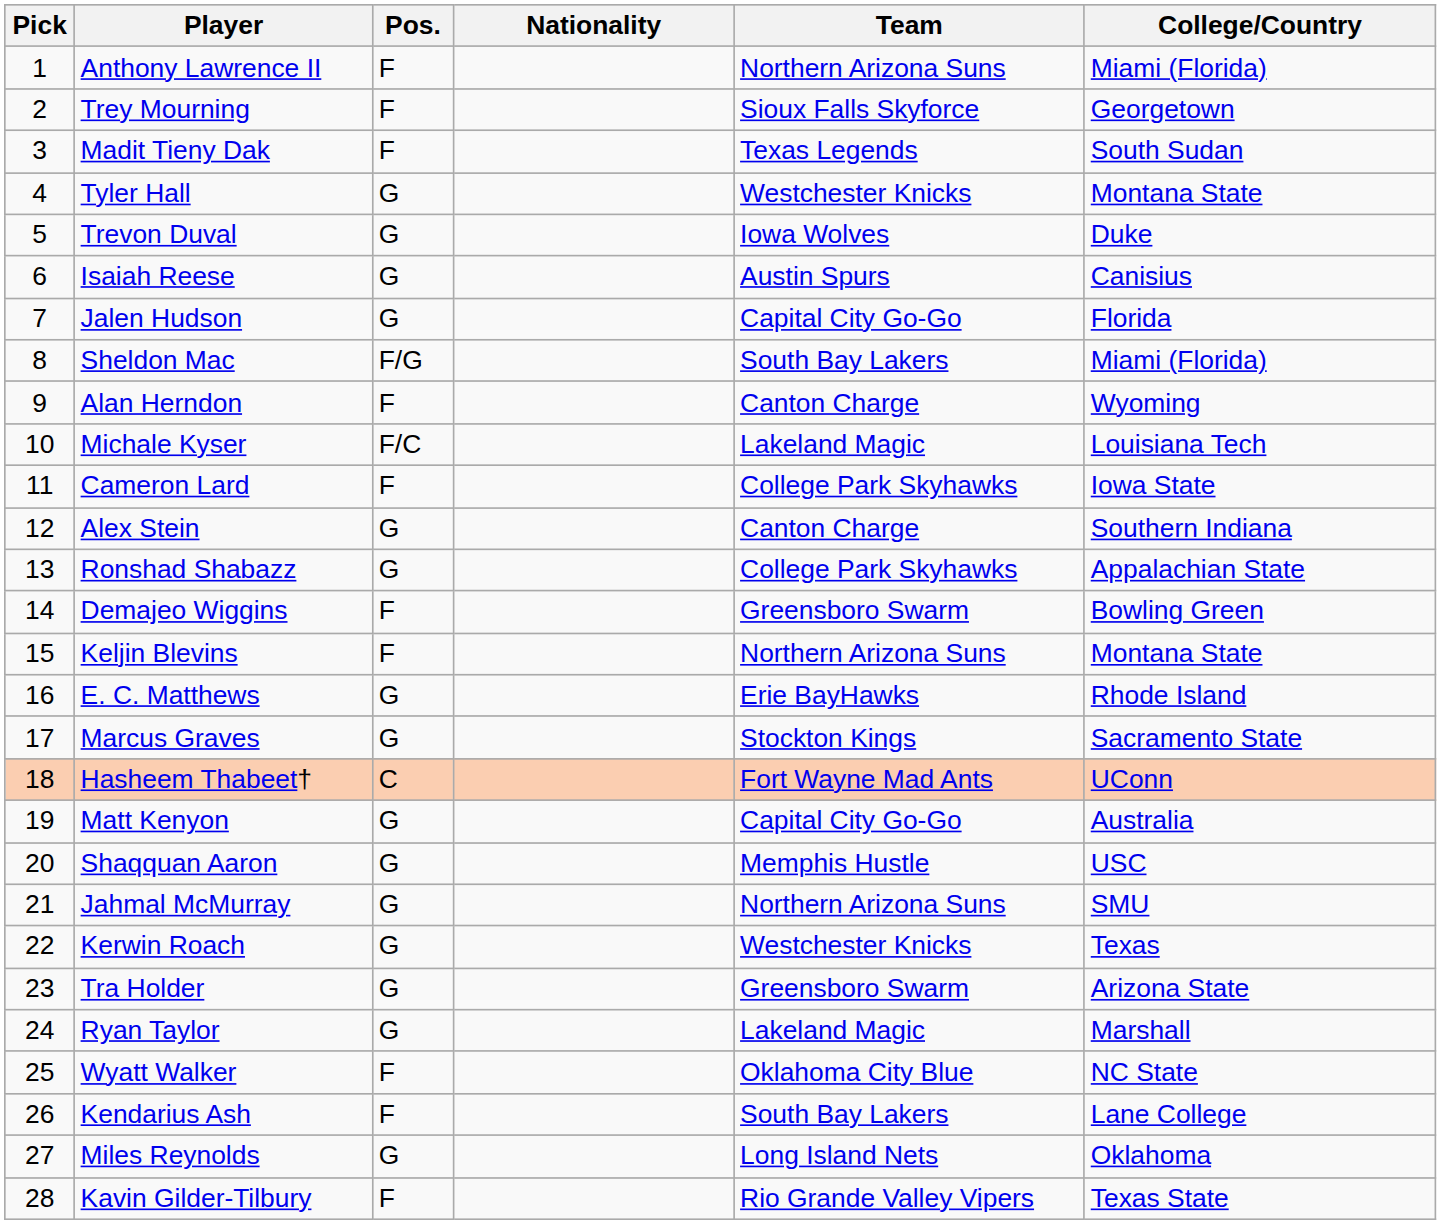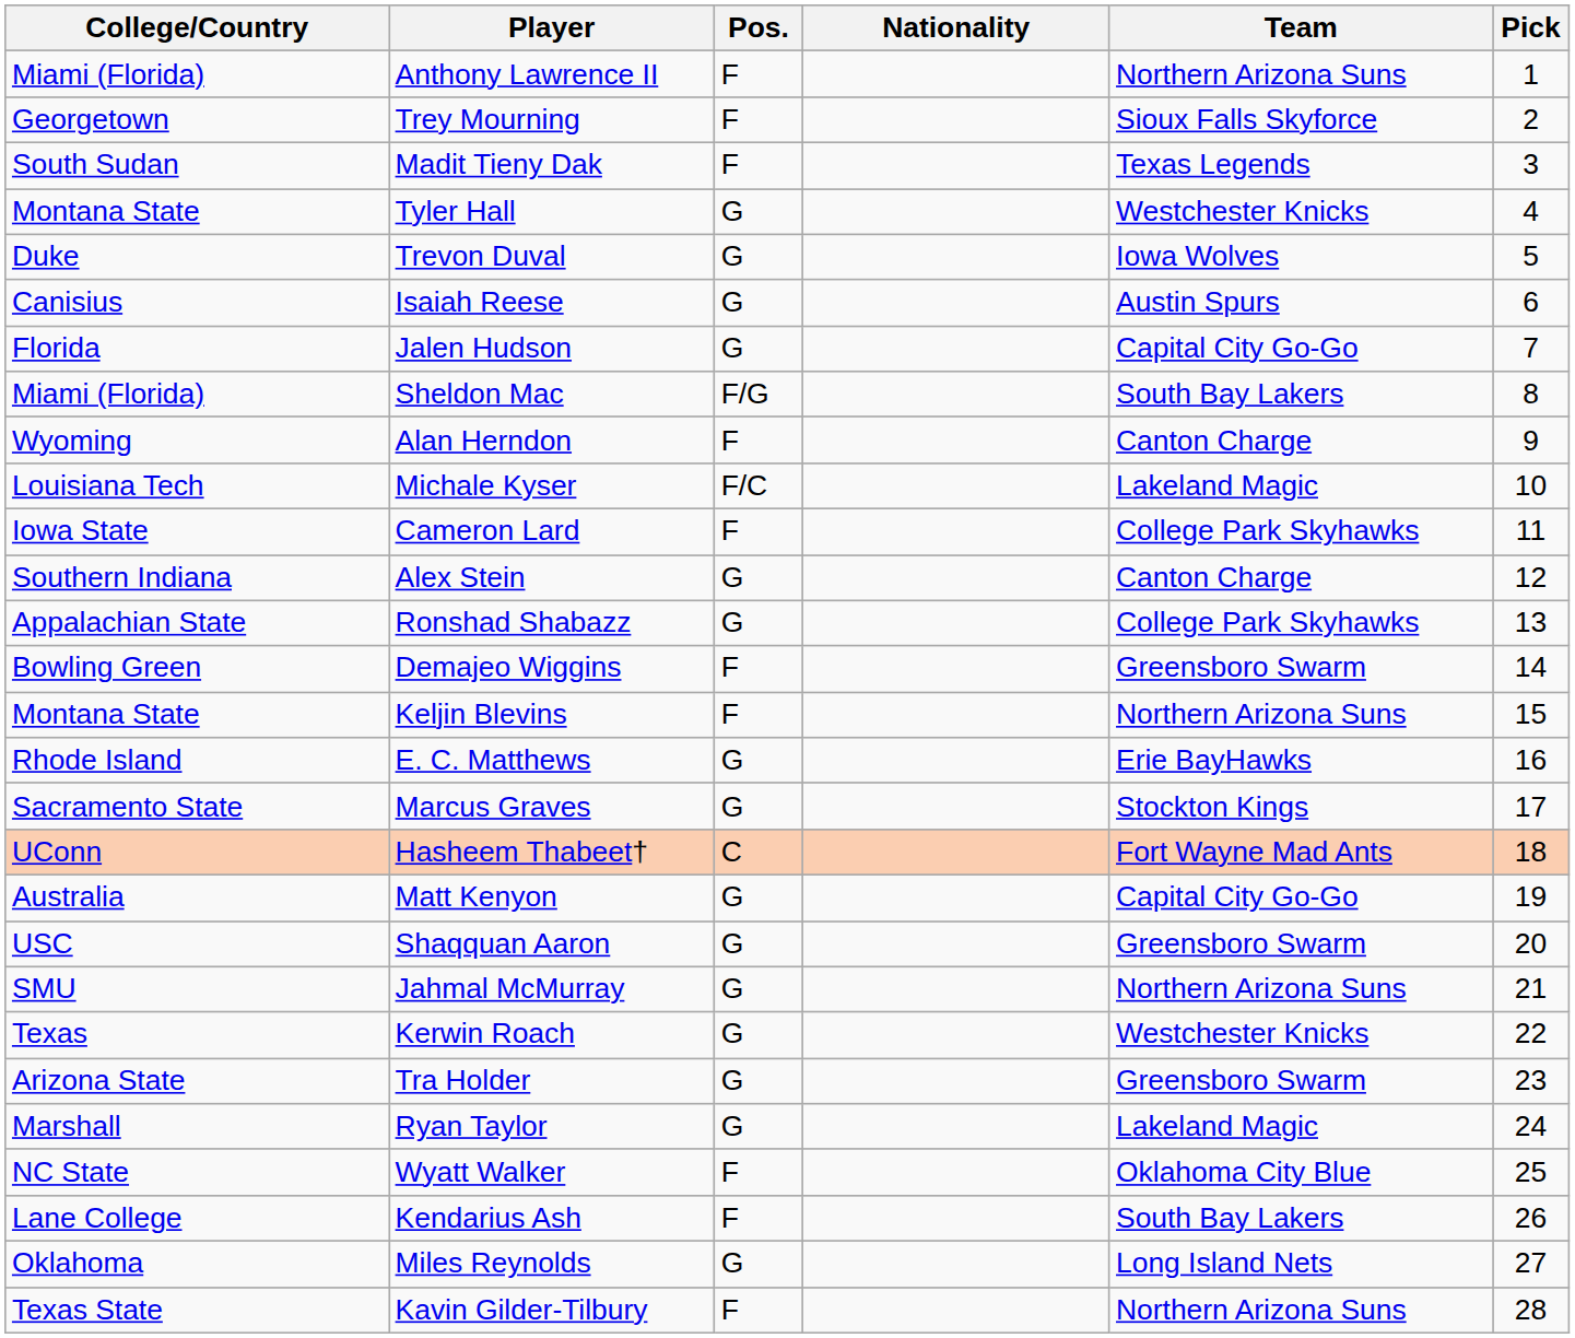columns swapped: Pick <-> College/Country
Shaqquan Aaron | Team: Memphis Hustle -> Greensboro Swarm
Kavin Gilder-Tilbury | Team: Rio Grande Valley Vipers -> Northern Arizona Suns
